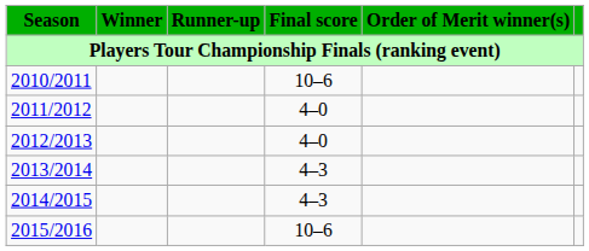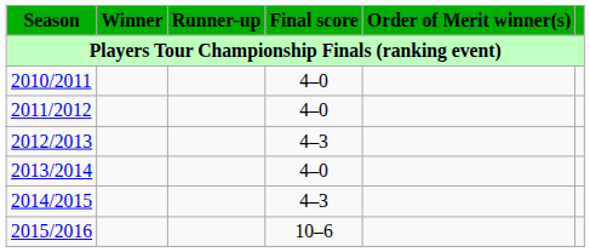2010/2011 | Final score: 10–6 -> 4–0
2012/2013 | Final score: 4–0 -> 4–3
2013/2014 | Final score: 4–3 -> 4–0
